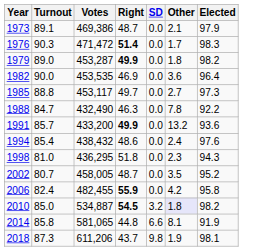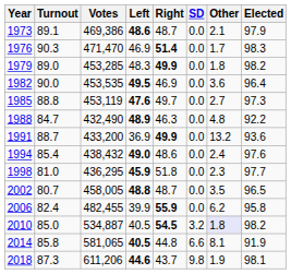+ column: Left | 48.6 | 46.9 | 48.3 | 49.5 | 47.6 | 48.9 | 36.9 | 49.0 | 45.9 | 48.8 | 39.9 | 40.5 | 40.5 | 44.6
1976 | Votes: 471,472 -> 471,470
1979 | Votes: 453,287 -> 453,285
1985 | Votes: 453,117 -> 453,119
1988 | Other: 7.8 -> 4.8
1991 | Turnout: 85.7 -> 88.7
1998 | Elected: 94.3 -> 97.7
2002 | Elected: 95.2 -> 96.5
2006 | Other: 4.2 -> 6.2
